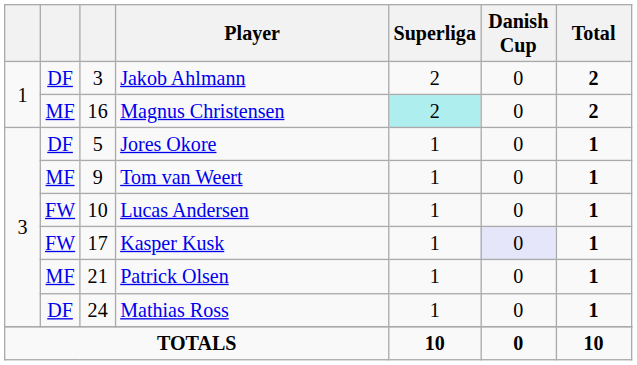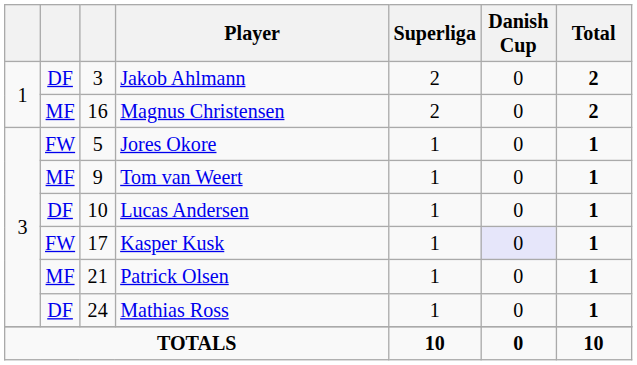Magnus Christensen | Superliga: paleturquoise background -> no background
Jores Okore | column 2: DF -> FW
Lucas Andersen | column 2: FW -> DF
